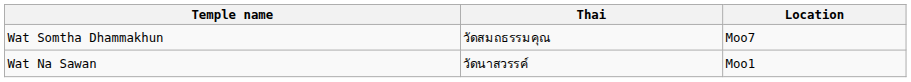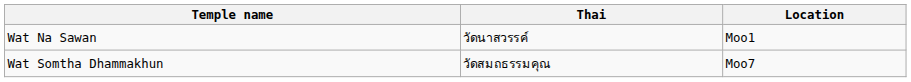rows swapped: Wat Na Sawan <-> Wat Somtha Dhammakhun
